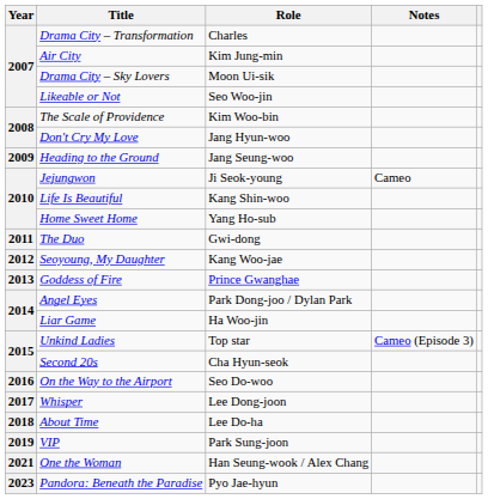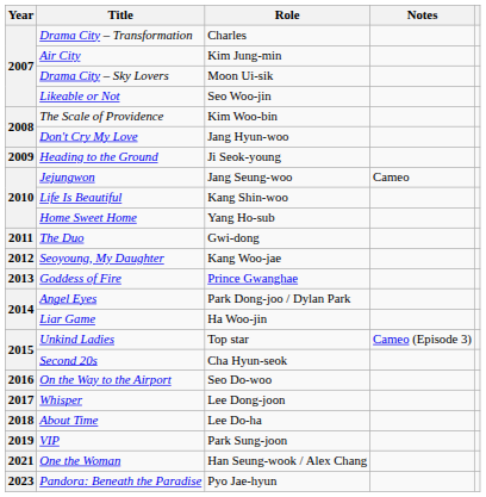Heading to the Ground | Role: Jang Seung-woo -> Ji Seok-young
Jejungwon | Role: Ji Seok-young -> Jang Seung-woo
